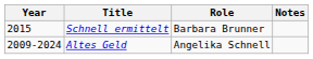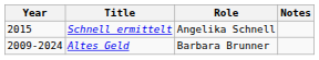Schnell ermittelt | Role: Barbara Brunner -> Angelika Schnell
Altes Geld | Role: Angelika Schnell -> Barbara Brunner
